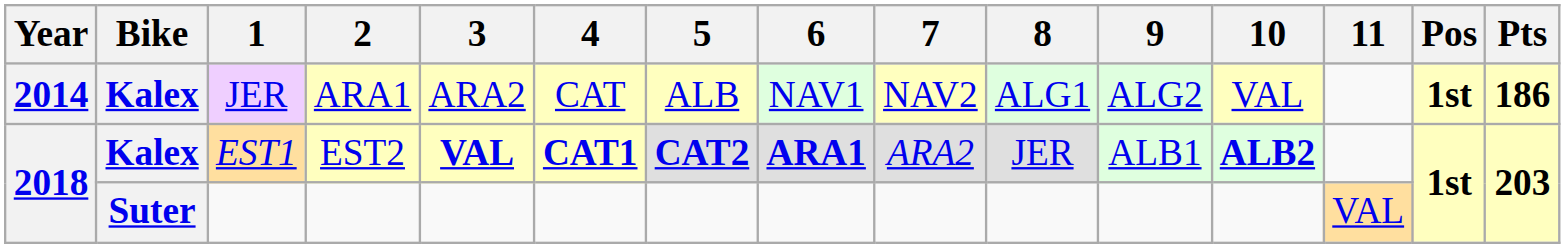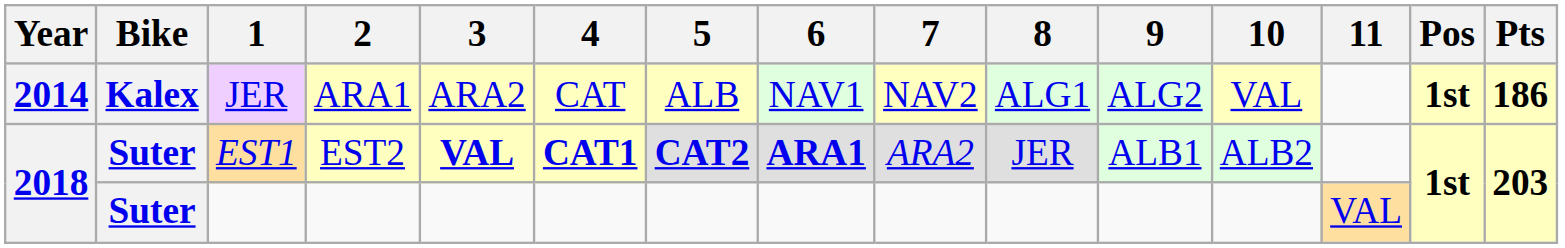EST1 | Bike: Kalex -> Suter
EST1 | 10: bold -> normal
